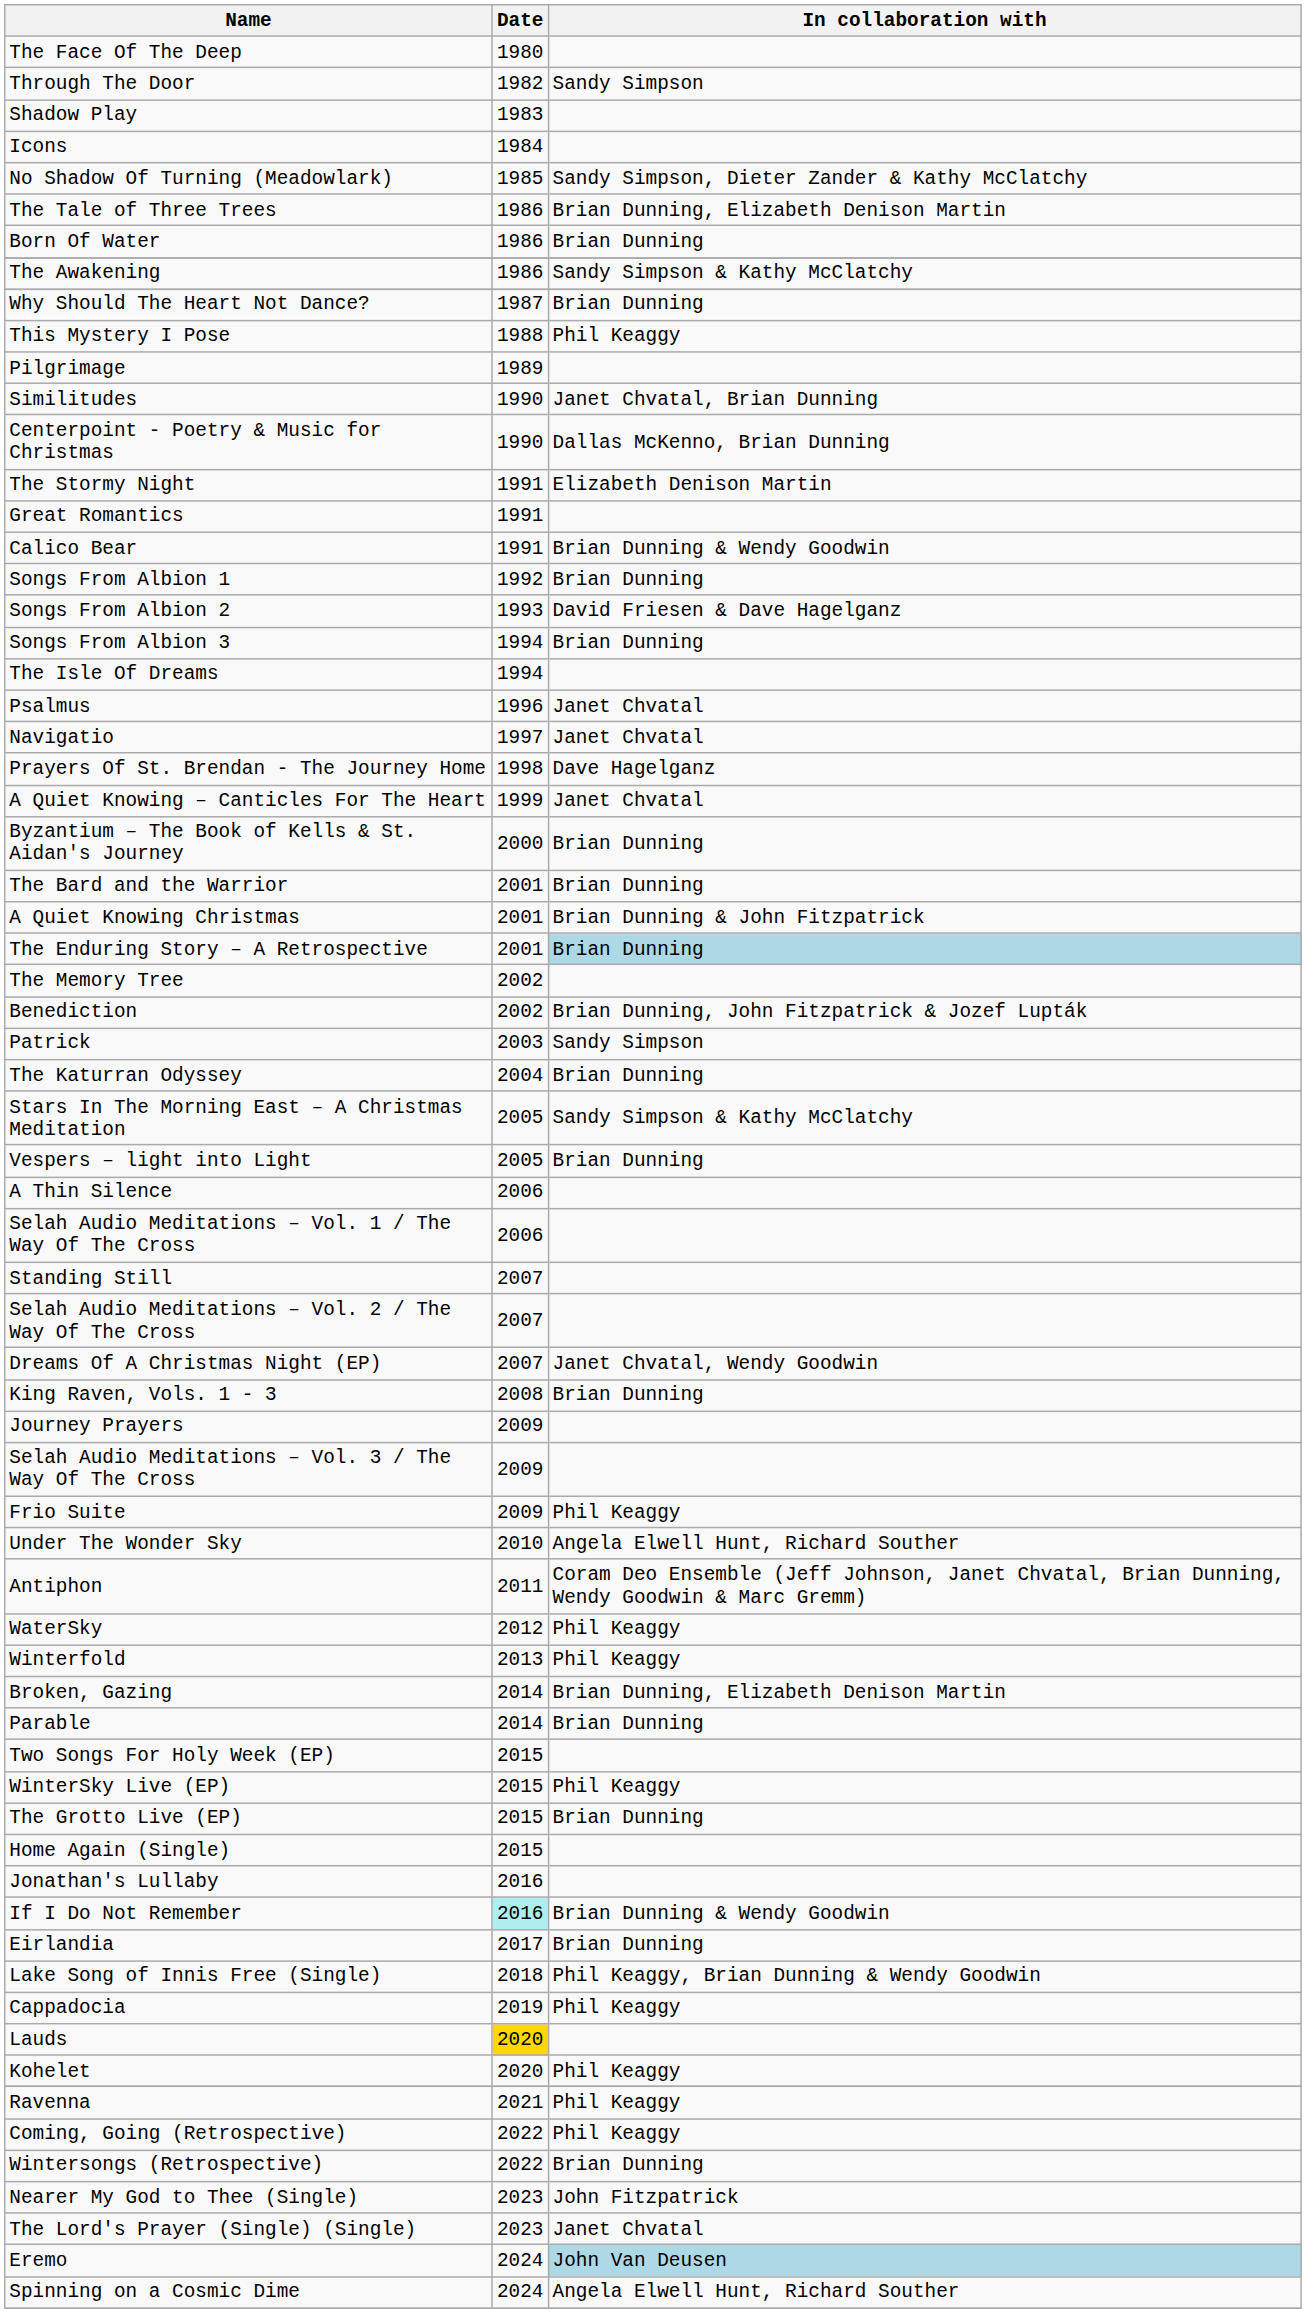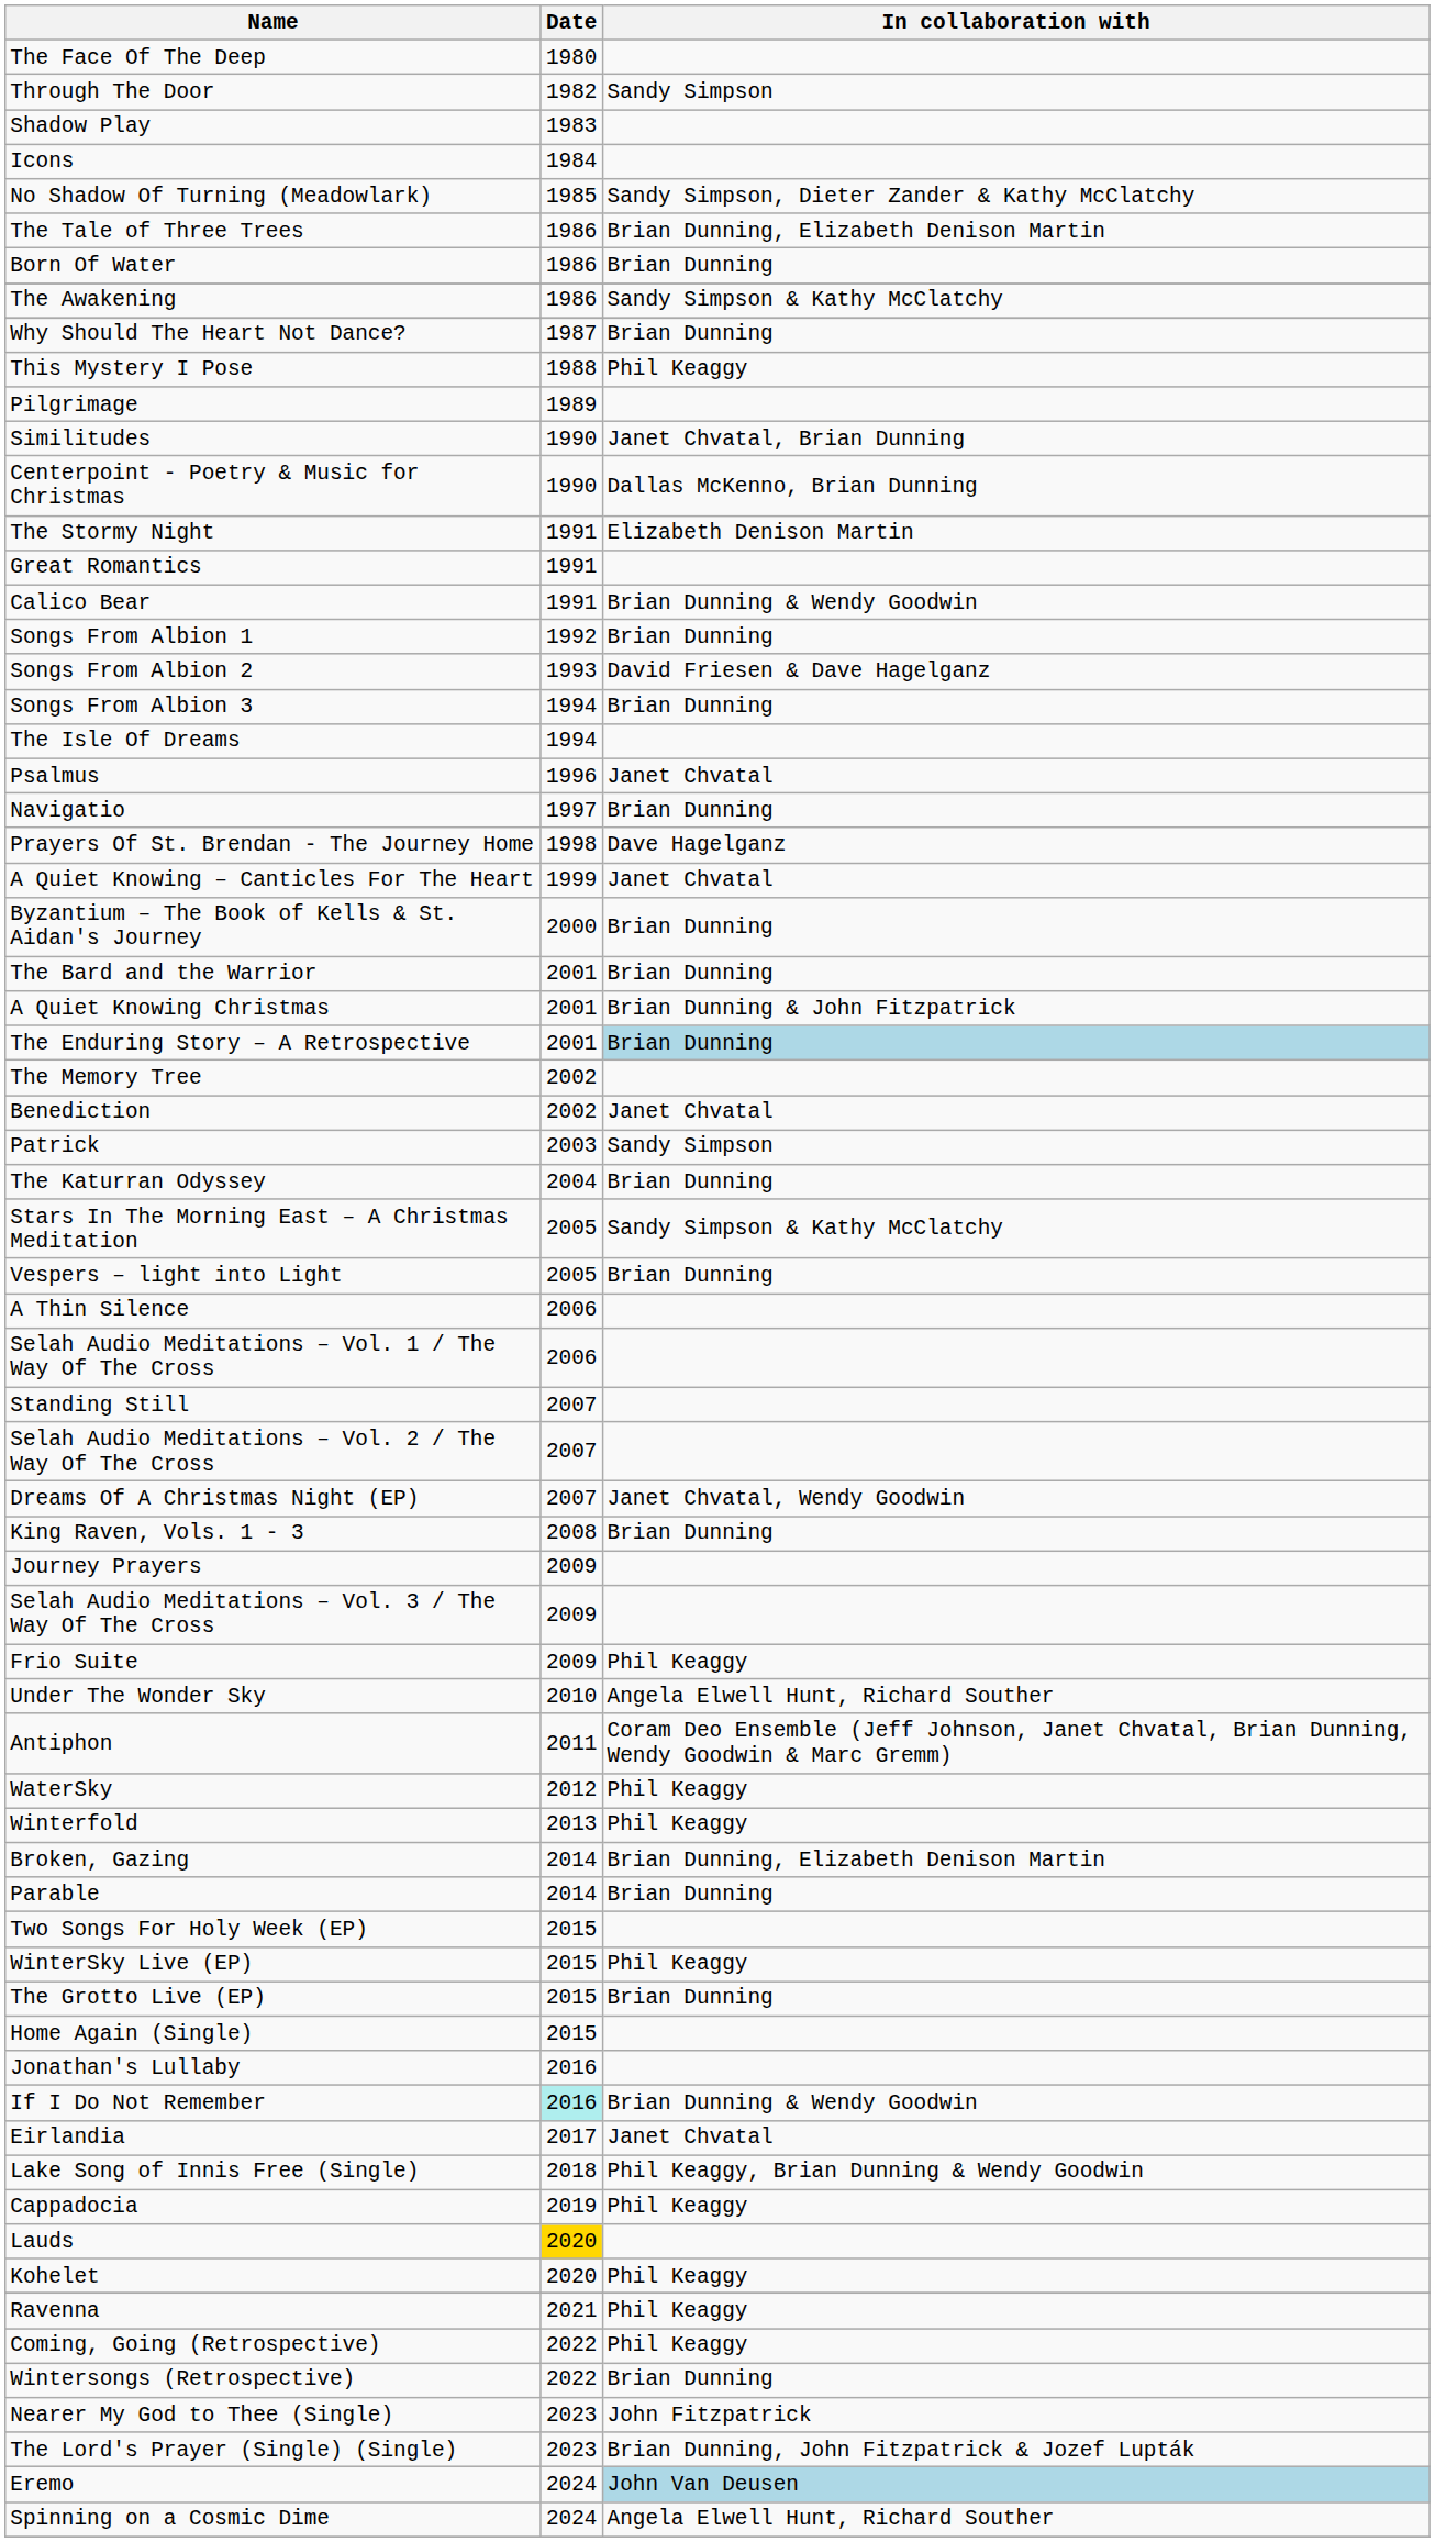Navigatio | In collaboration with: Janet Chvatal -> Brian Dunning
Benediction | In collaboration with: Brian Dunning, John Fitzpatrick & Jozef Lupták -> Janet Chvatal
Eirlandia | In collaboration with: Brian Dunning -> Janet Chvatal
The Lord's Prayer (Single) (Single) | In collaboration with: Janet Chvatal -> Brian Dunning, John Fitzpatrick & Jozef Lupták
